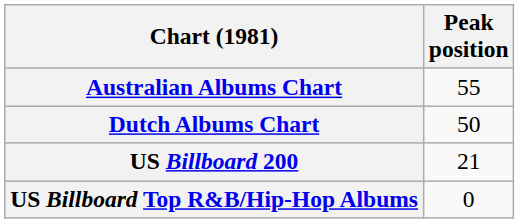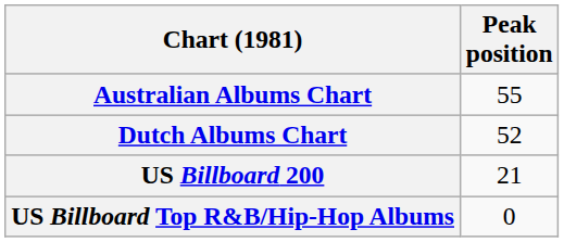Dutch Albums Chart | Peak position: 50 -> 52
